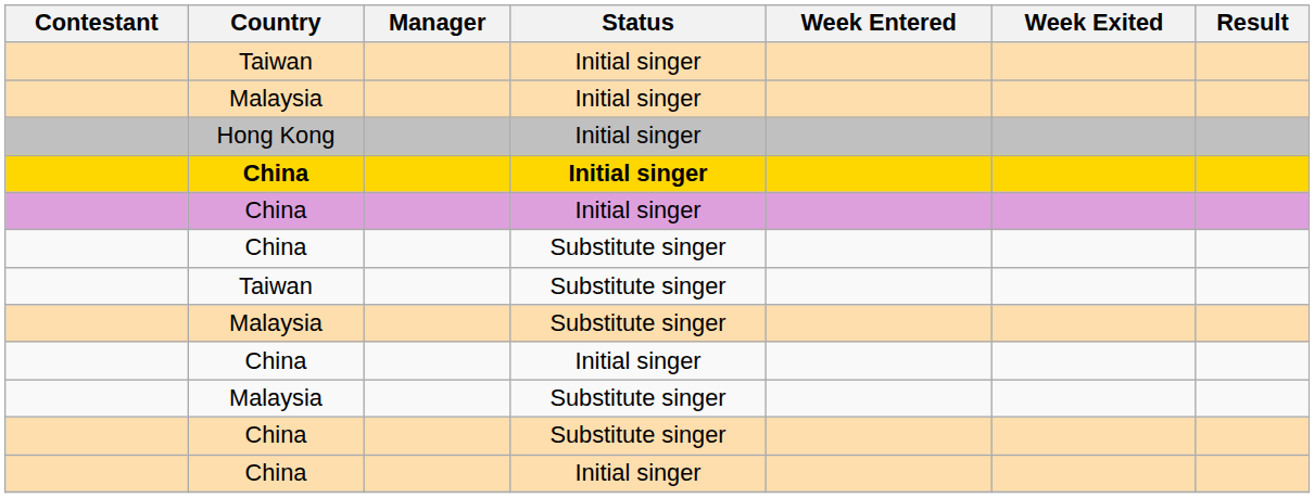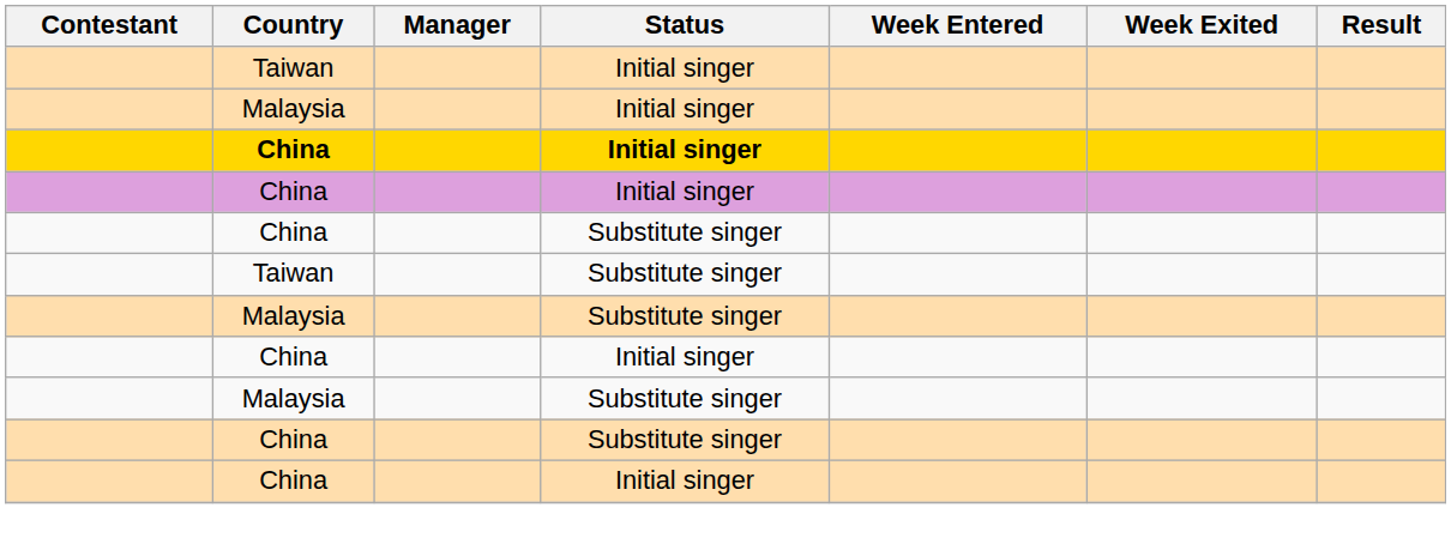- row: Hong Kong | Initial singer
